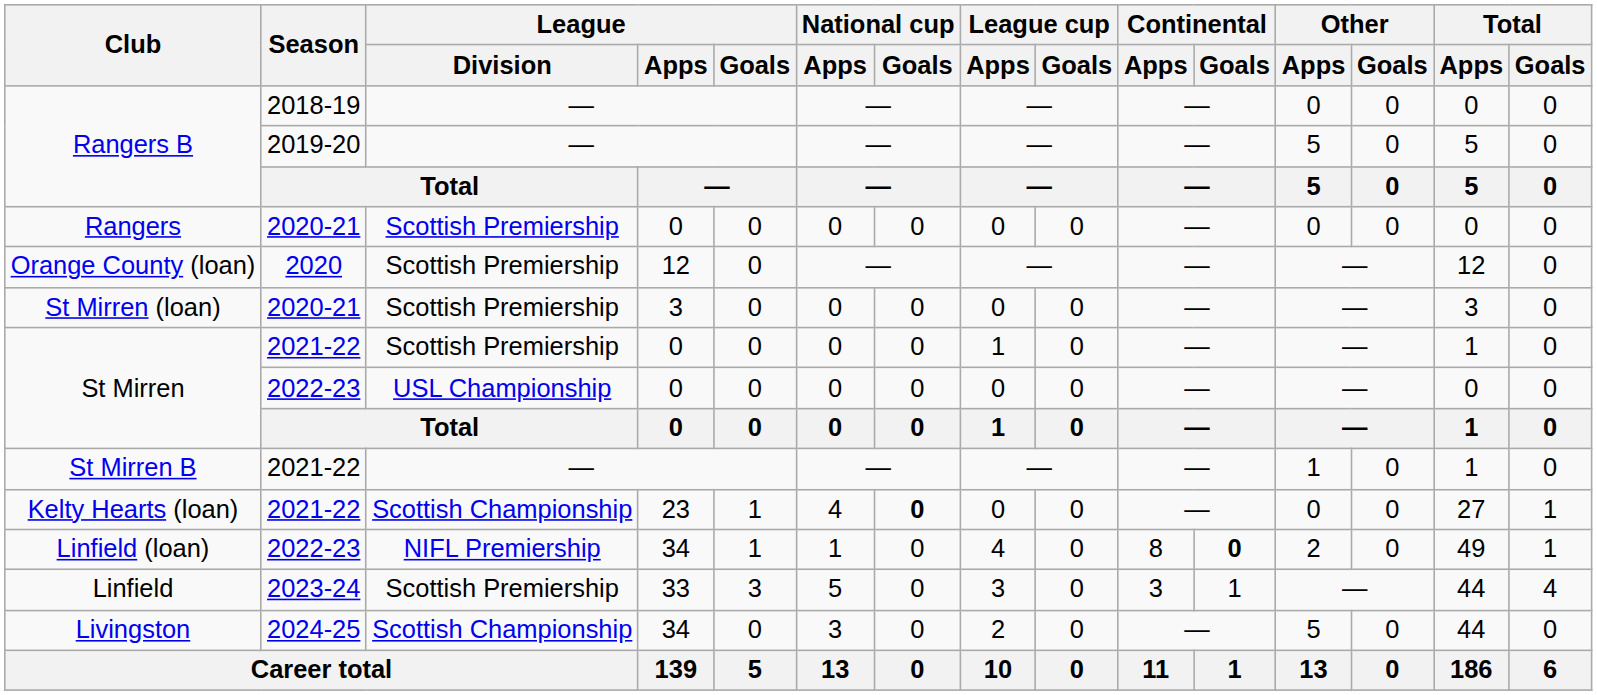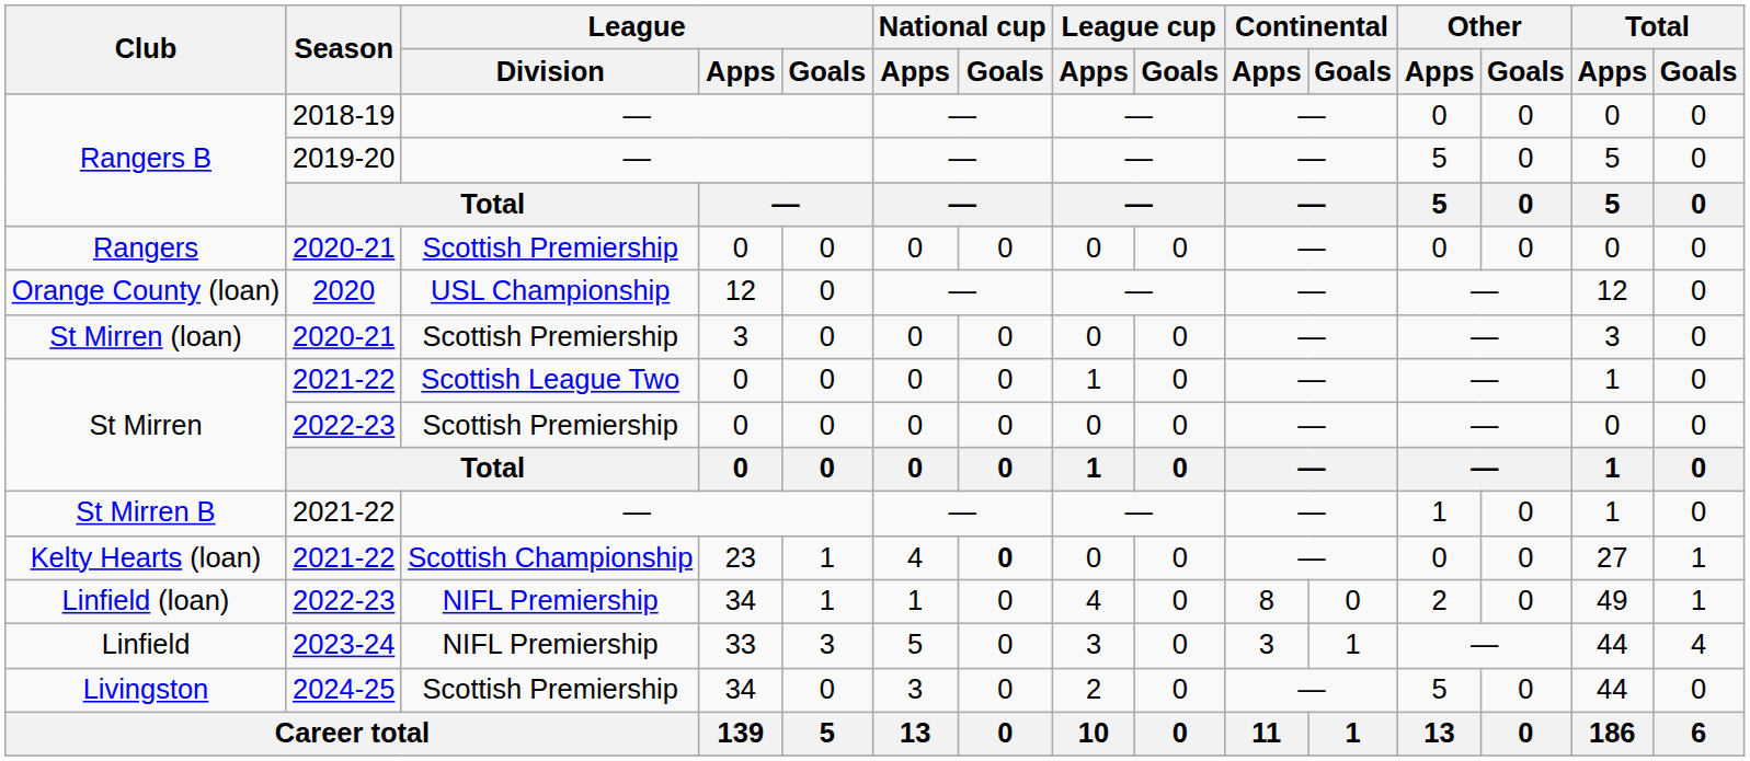Orange County (loan) | League / Division: Scottish Premiership -> USL Championship
St Mirren / 2021-22 | League / Division: Scottish Premiership -> Scottish League Two
St Mirren / 2022-23 | League / Division: USL Championship -> Scottish Premiership
Linfield (loan) | Continental / Goals: bold -> normal
Linfield | League / Division: Scottish Premiership -> NIFL Premiership
Livingston | League / Division: Scottish Championship -> Scottish Premiership
